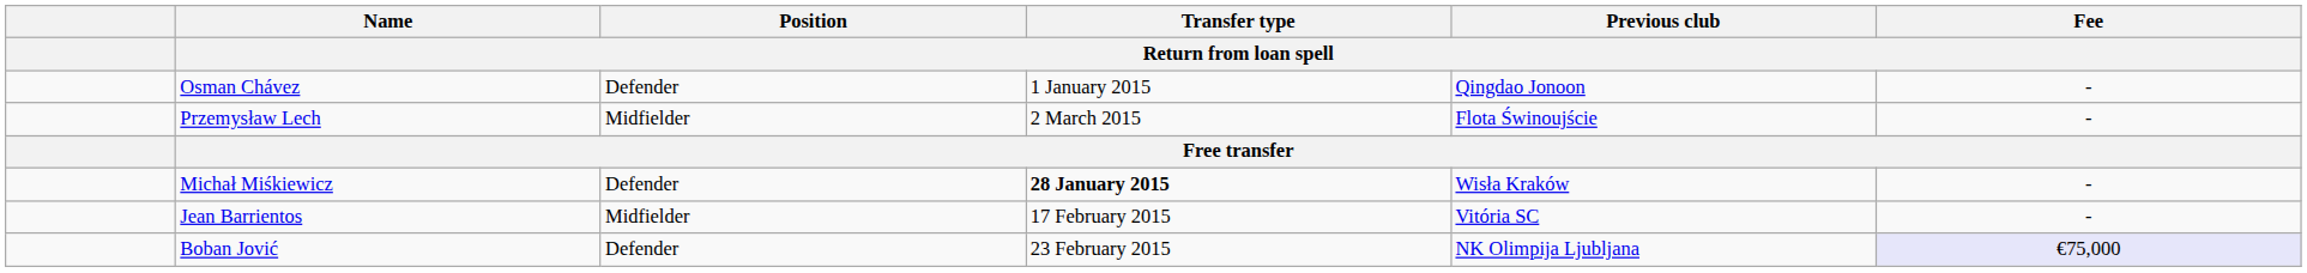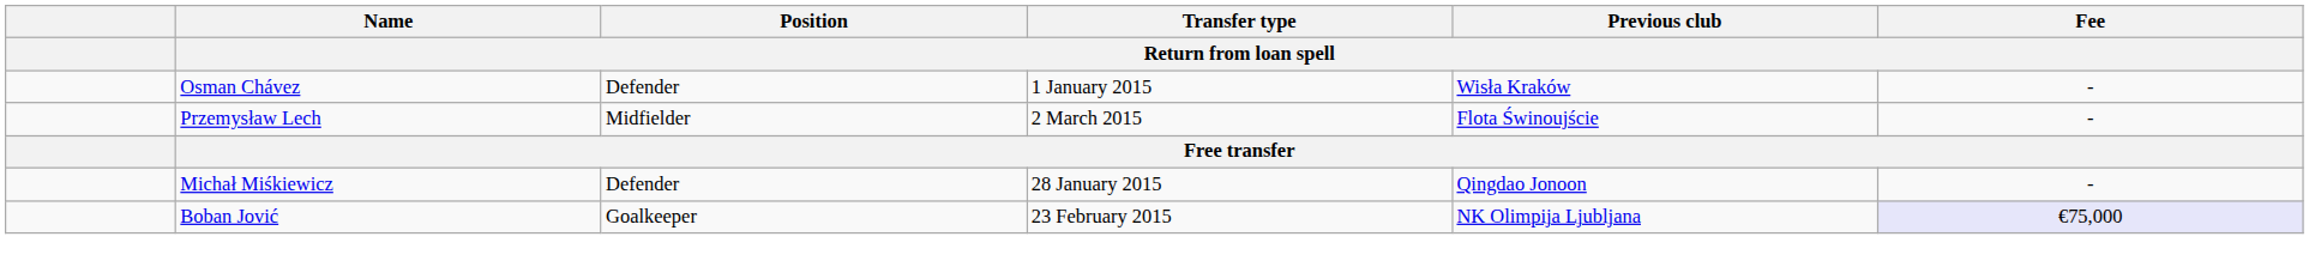Osman Chávez | Previous club / Return from loan spell: Qingdao Jonoon -> Wisła Kraków
Michał Miśkiewicz | Transfer type / Return from loan spell: bold -> normal
Michał Miśkiewicz | Previous club / Return from loan spell: Wisła Kraków -> Qingdao Jonoon
- row: Jean Barrientos | Midfielder | 17 February 2015 | Vitória SC | -
Boban Jović | Position / Return from loan spell: Defender -> Goalkeeper
